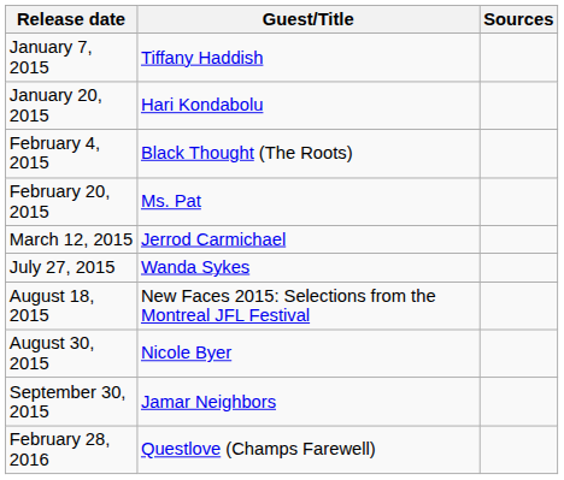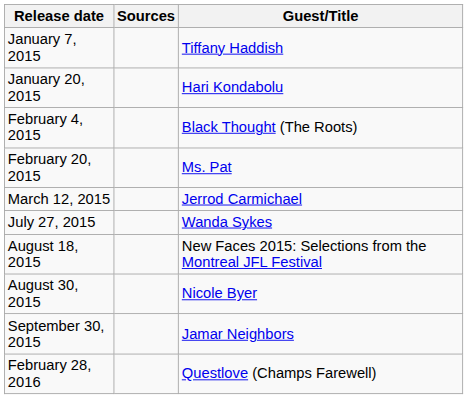columns swapped: Guest/Title <-> Sources
